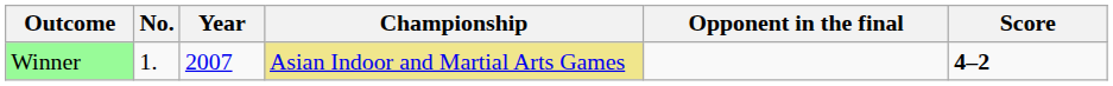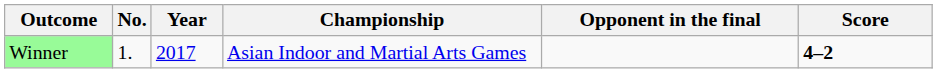Winner | Year: 2007 -> 2017
Winner | Championship: khaki background -> no background
